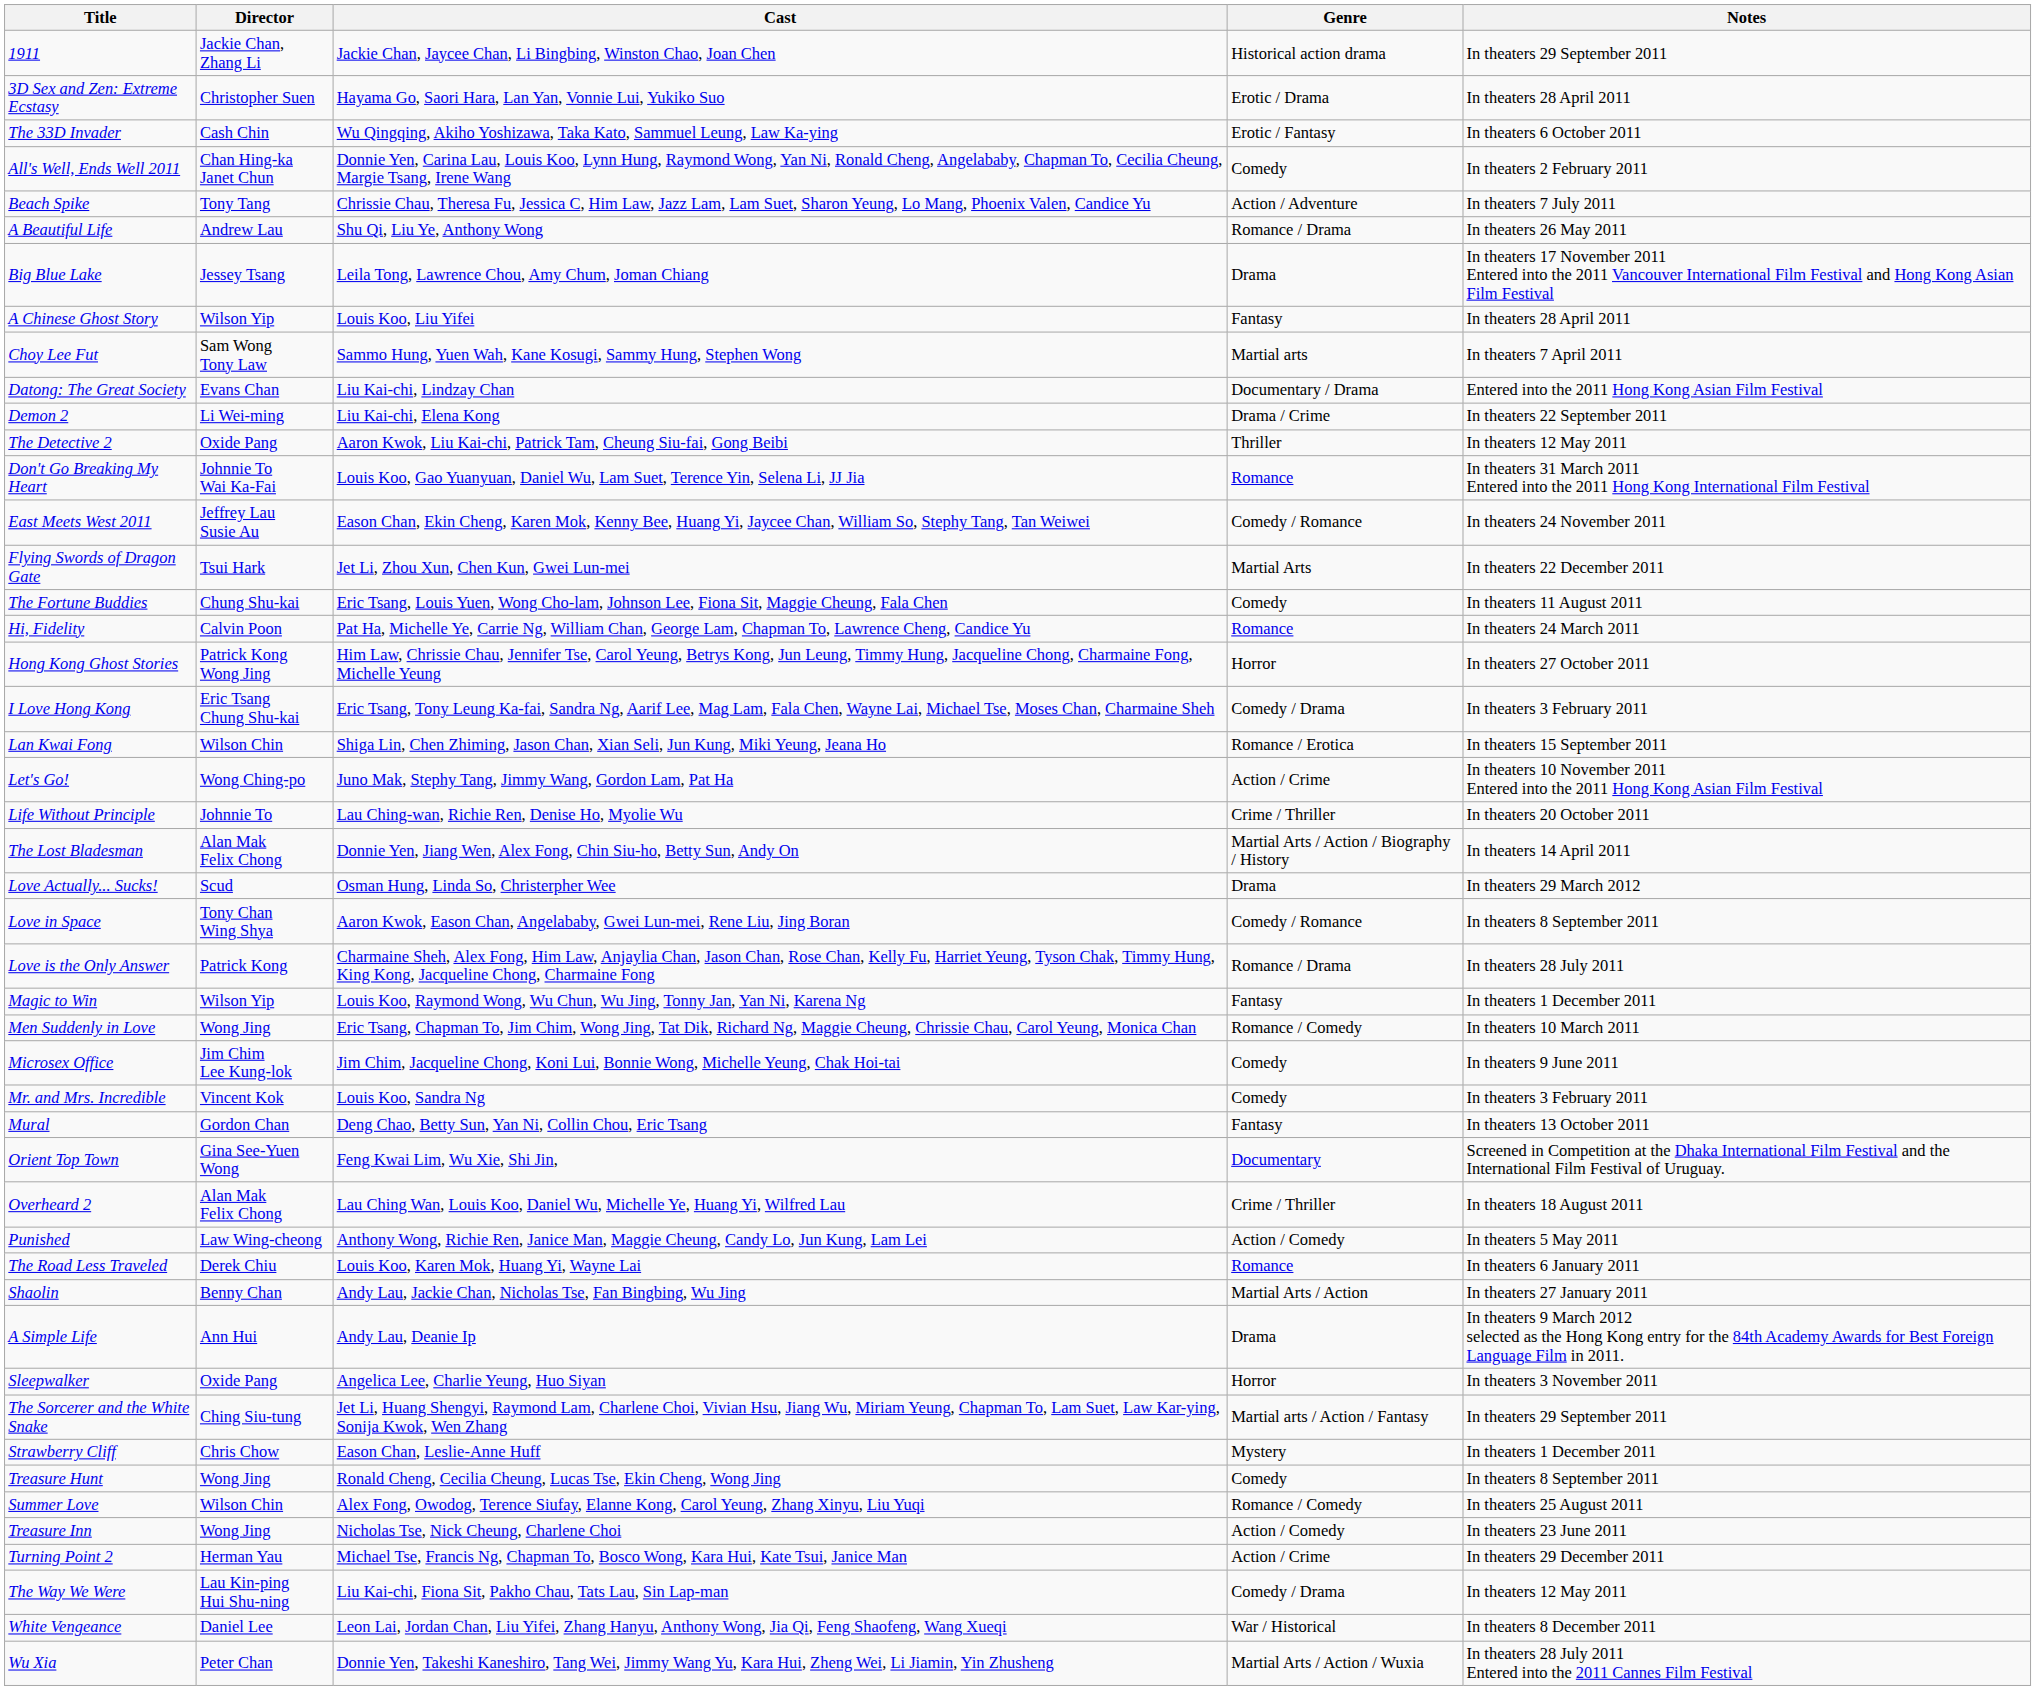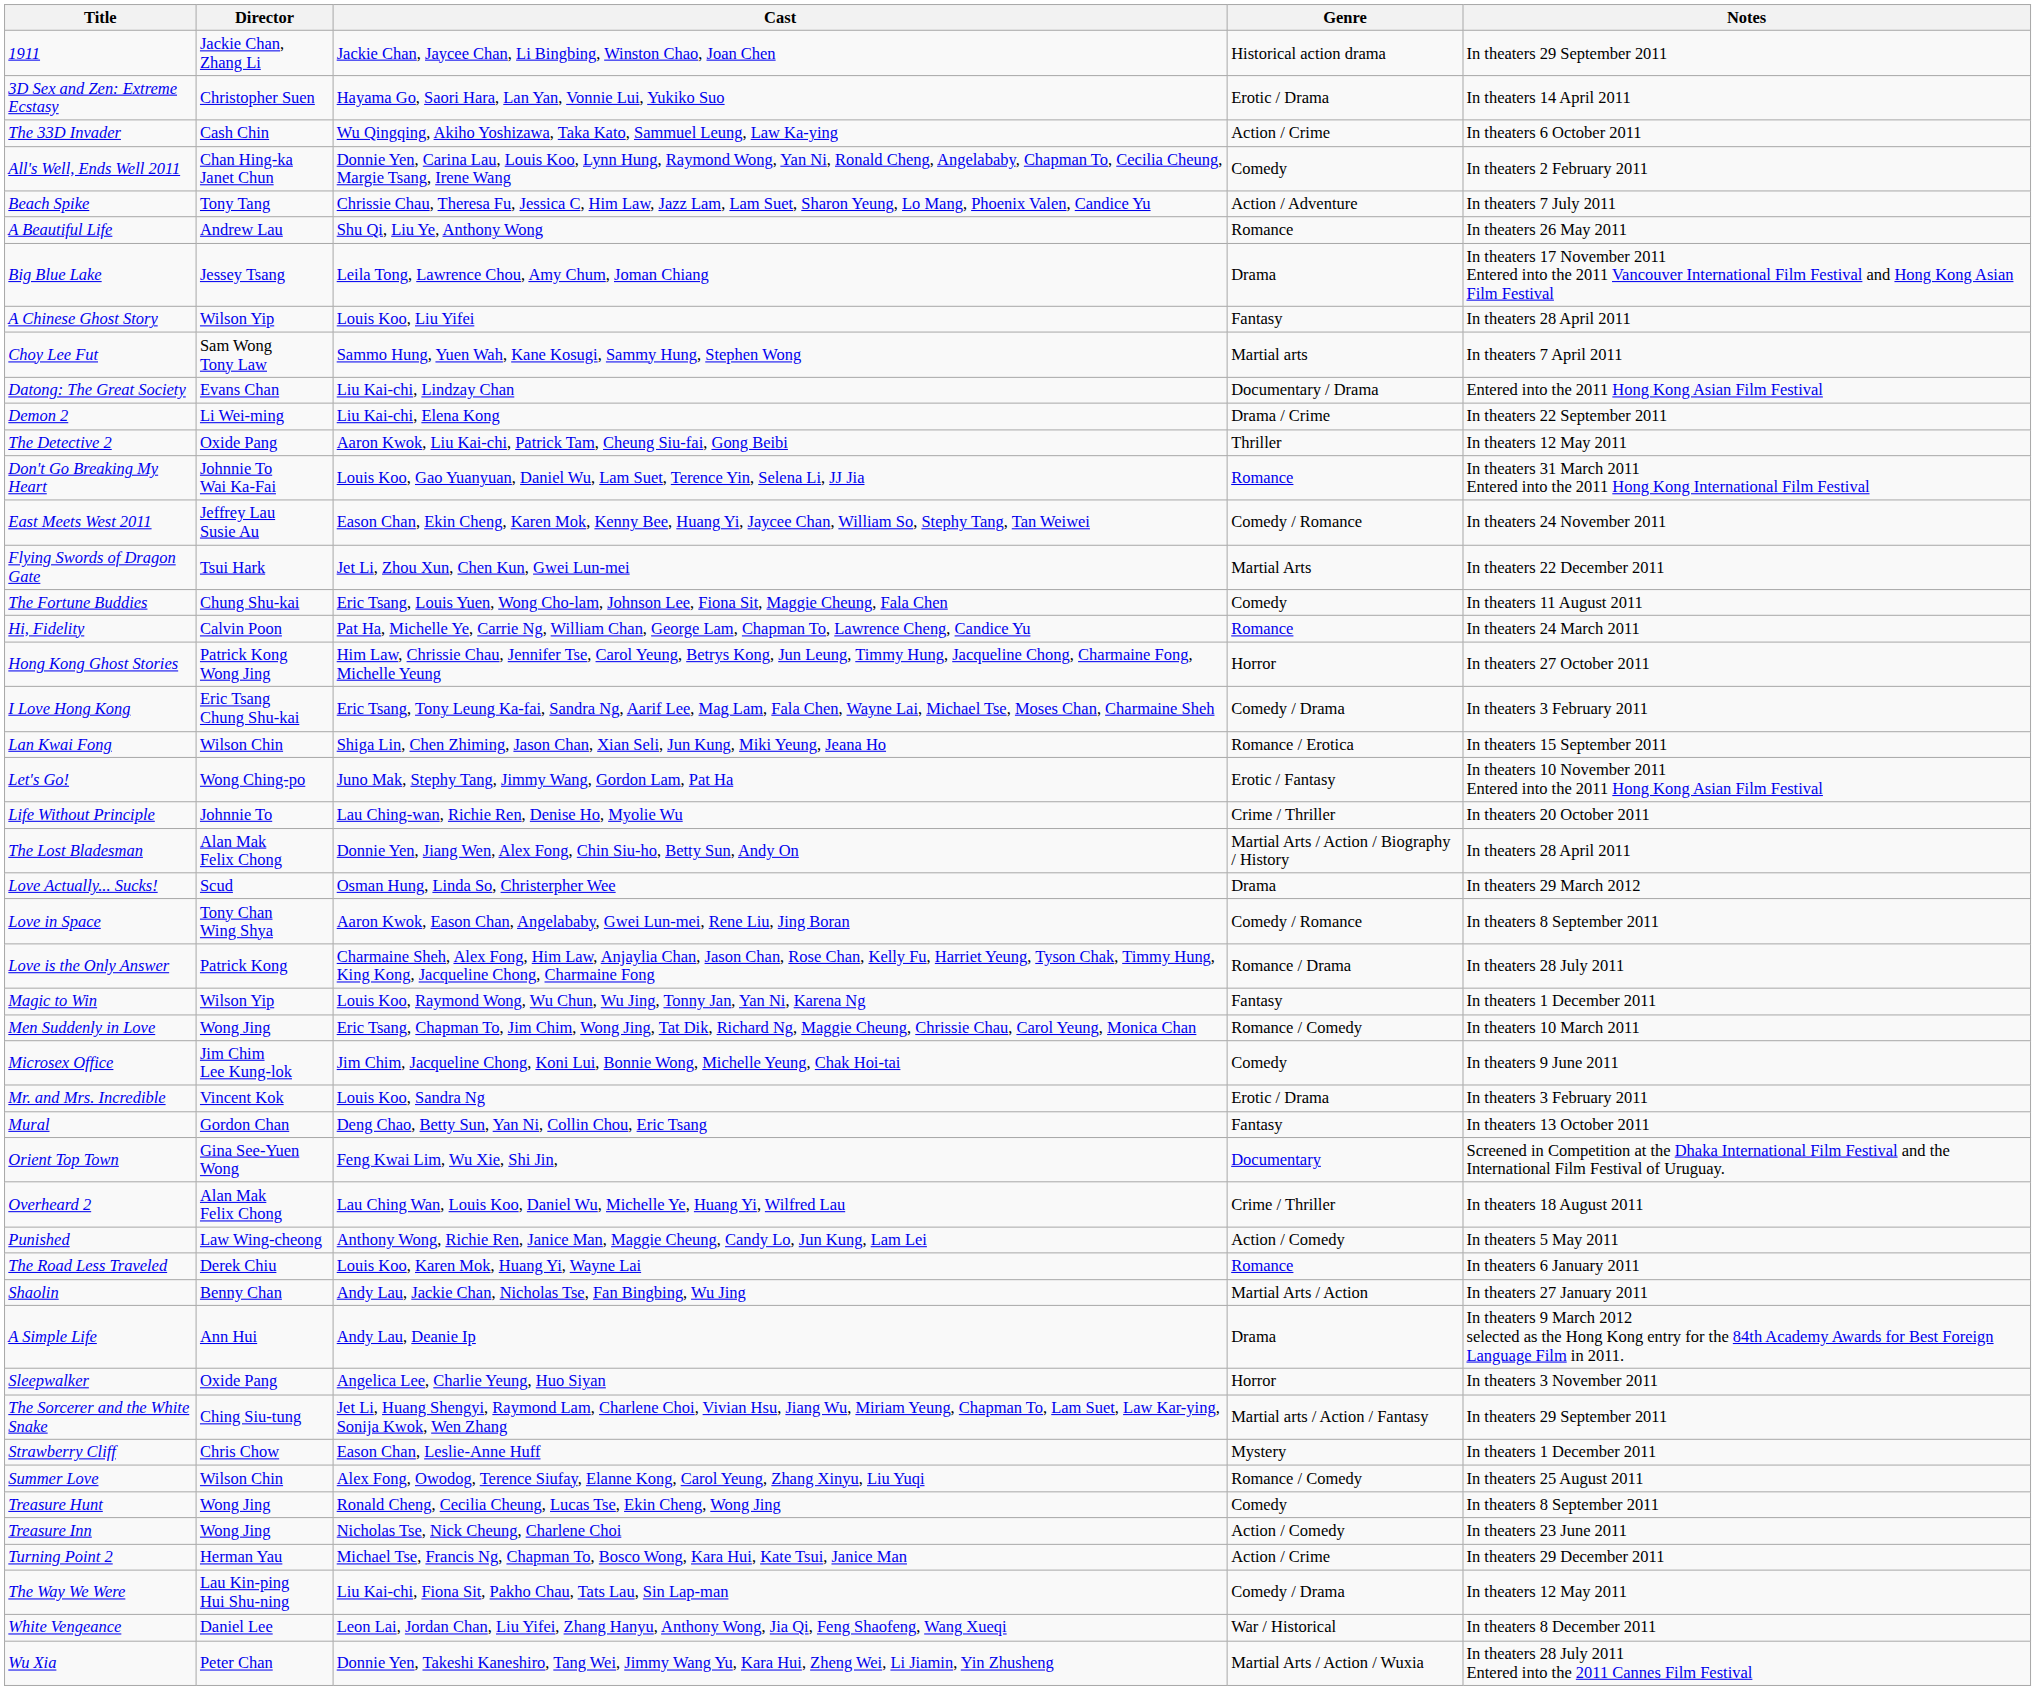3D Sex and Zen: Extreme Ecstasy | Notes: In theaters 28 April 2011 -> In theaters 14 April 2011
The 33D Invader | Genre: Erotic / Fantasy -> Action / Crime
A Beautiful Life | Genre: Romance / Drama -> Romance
Let's Go! | Genre: Action / Crime -> Erotic / Fantasy
The Lost Bladesman | Notes: In theaters 14 April 2011 -> In theaters 28 April 2011
Mr. and Mrs. Incredible | Genre: Comedy -> Erotic / Drama
rows swapped: Summer Love <-> Treasure Hunt
